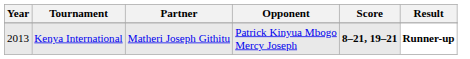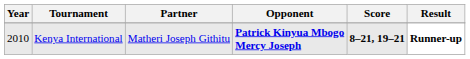Kenya International | Year: 2013 -> 2010
Kenya International | Opponent: normal -> bold
